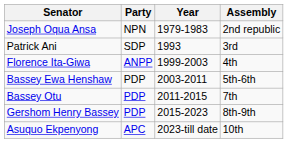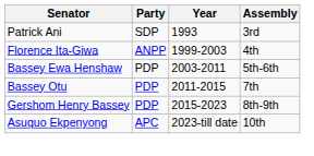- row: Joseph Oqua Ansa | NPN | 1979-1983 | 2nd republic
